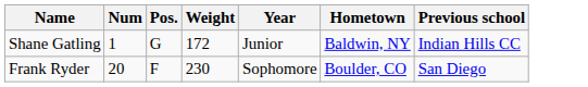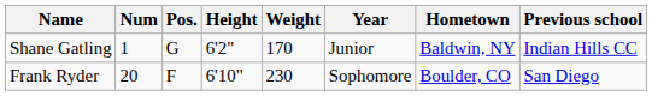+ column: Height | 6'2" | 6'10"
Shane Gatling | Weight: 172 -> 170
